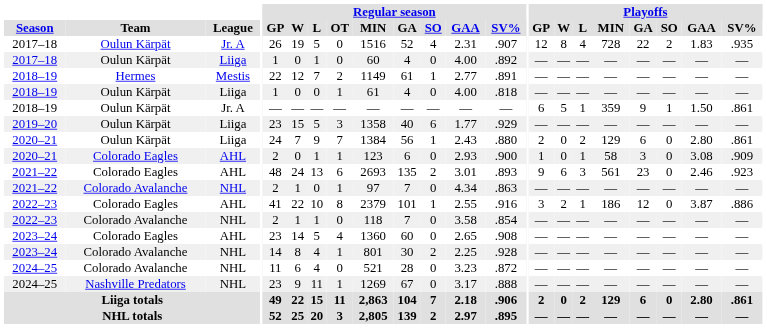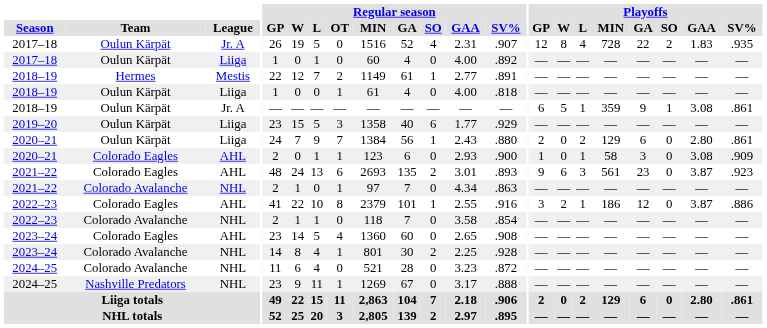2018–19 / Jr. A | Playoffs / GAA: 1.50 -> 3.08
2021–22 / AHL | Playoffs / GAA: 2.46 -> 3.87
